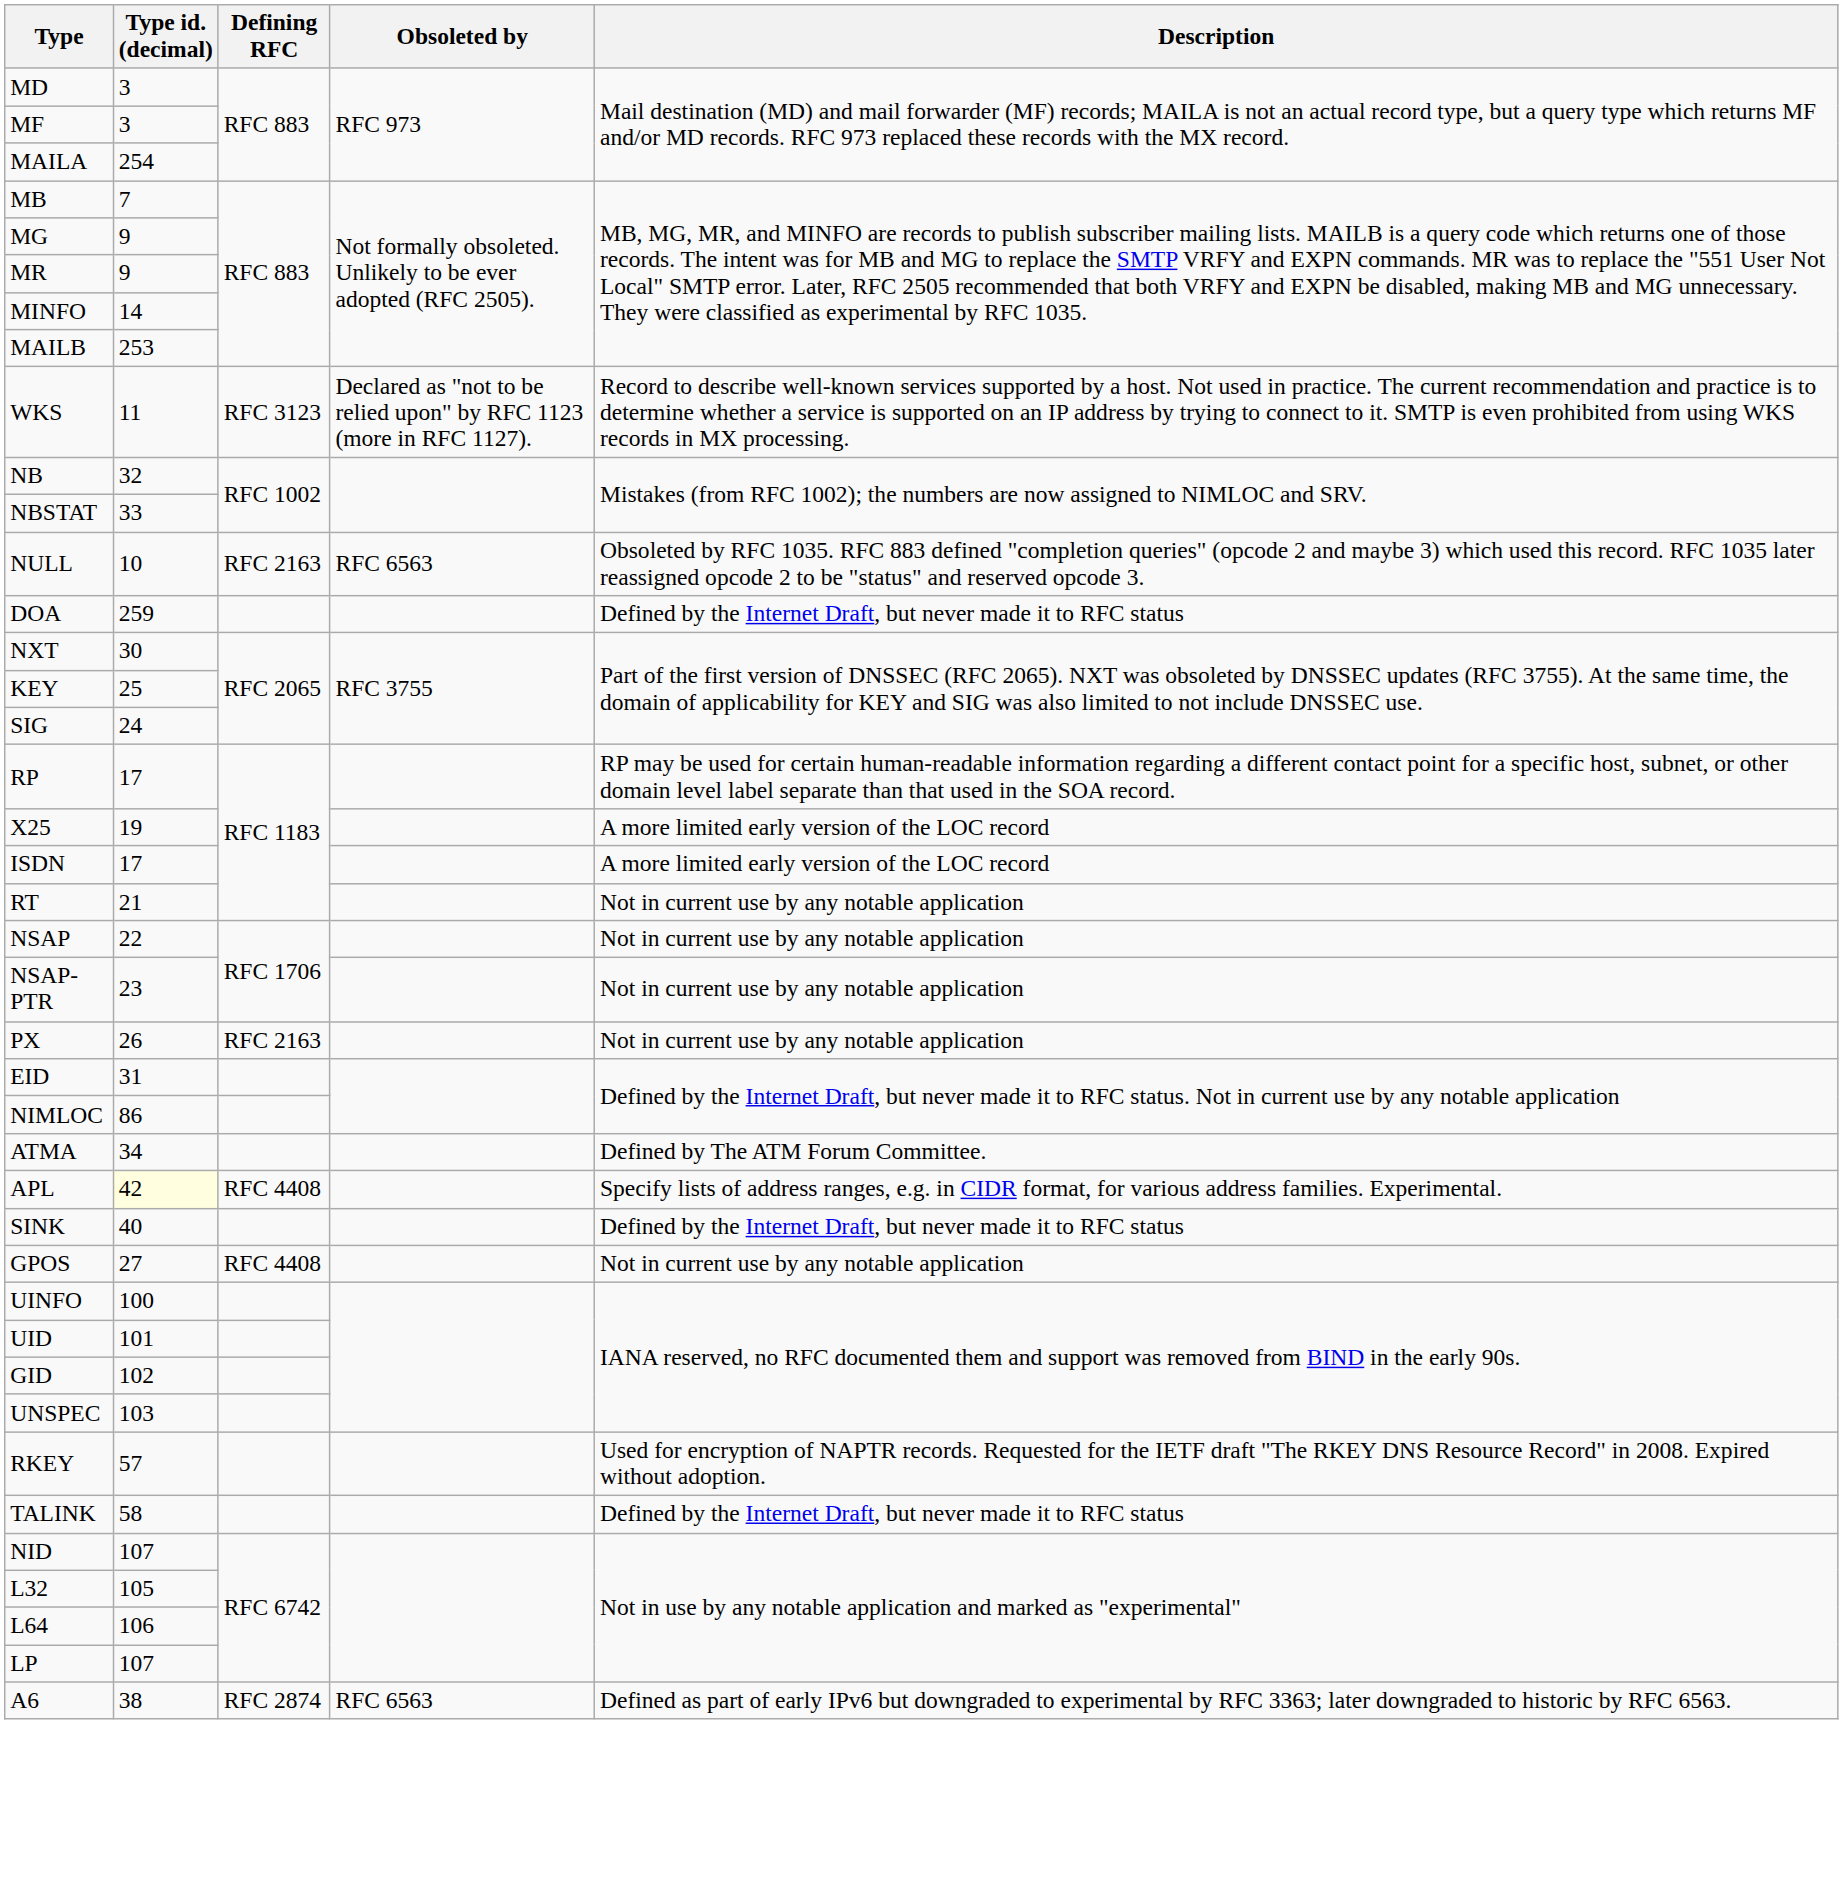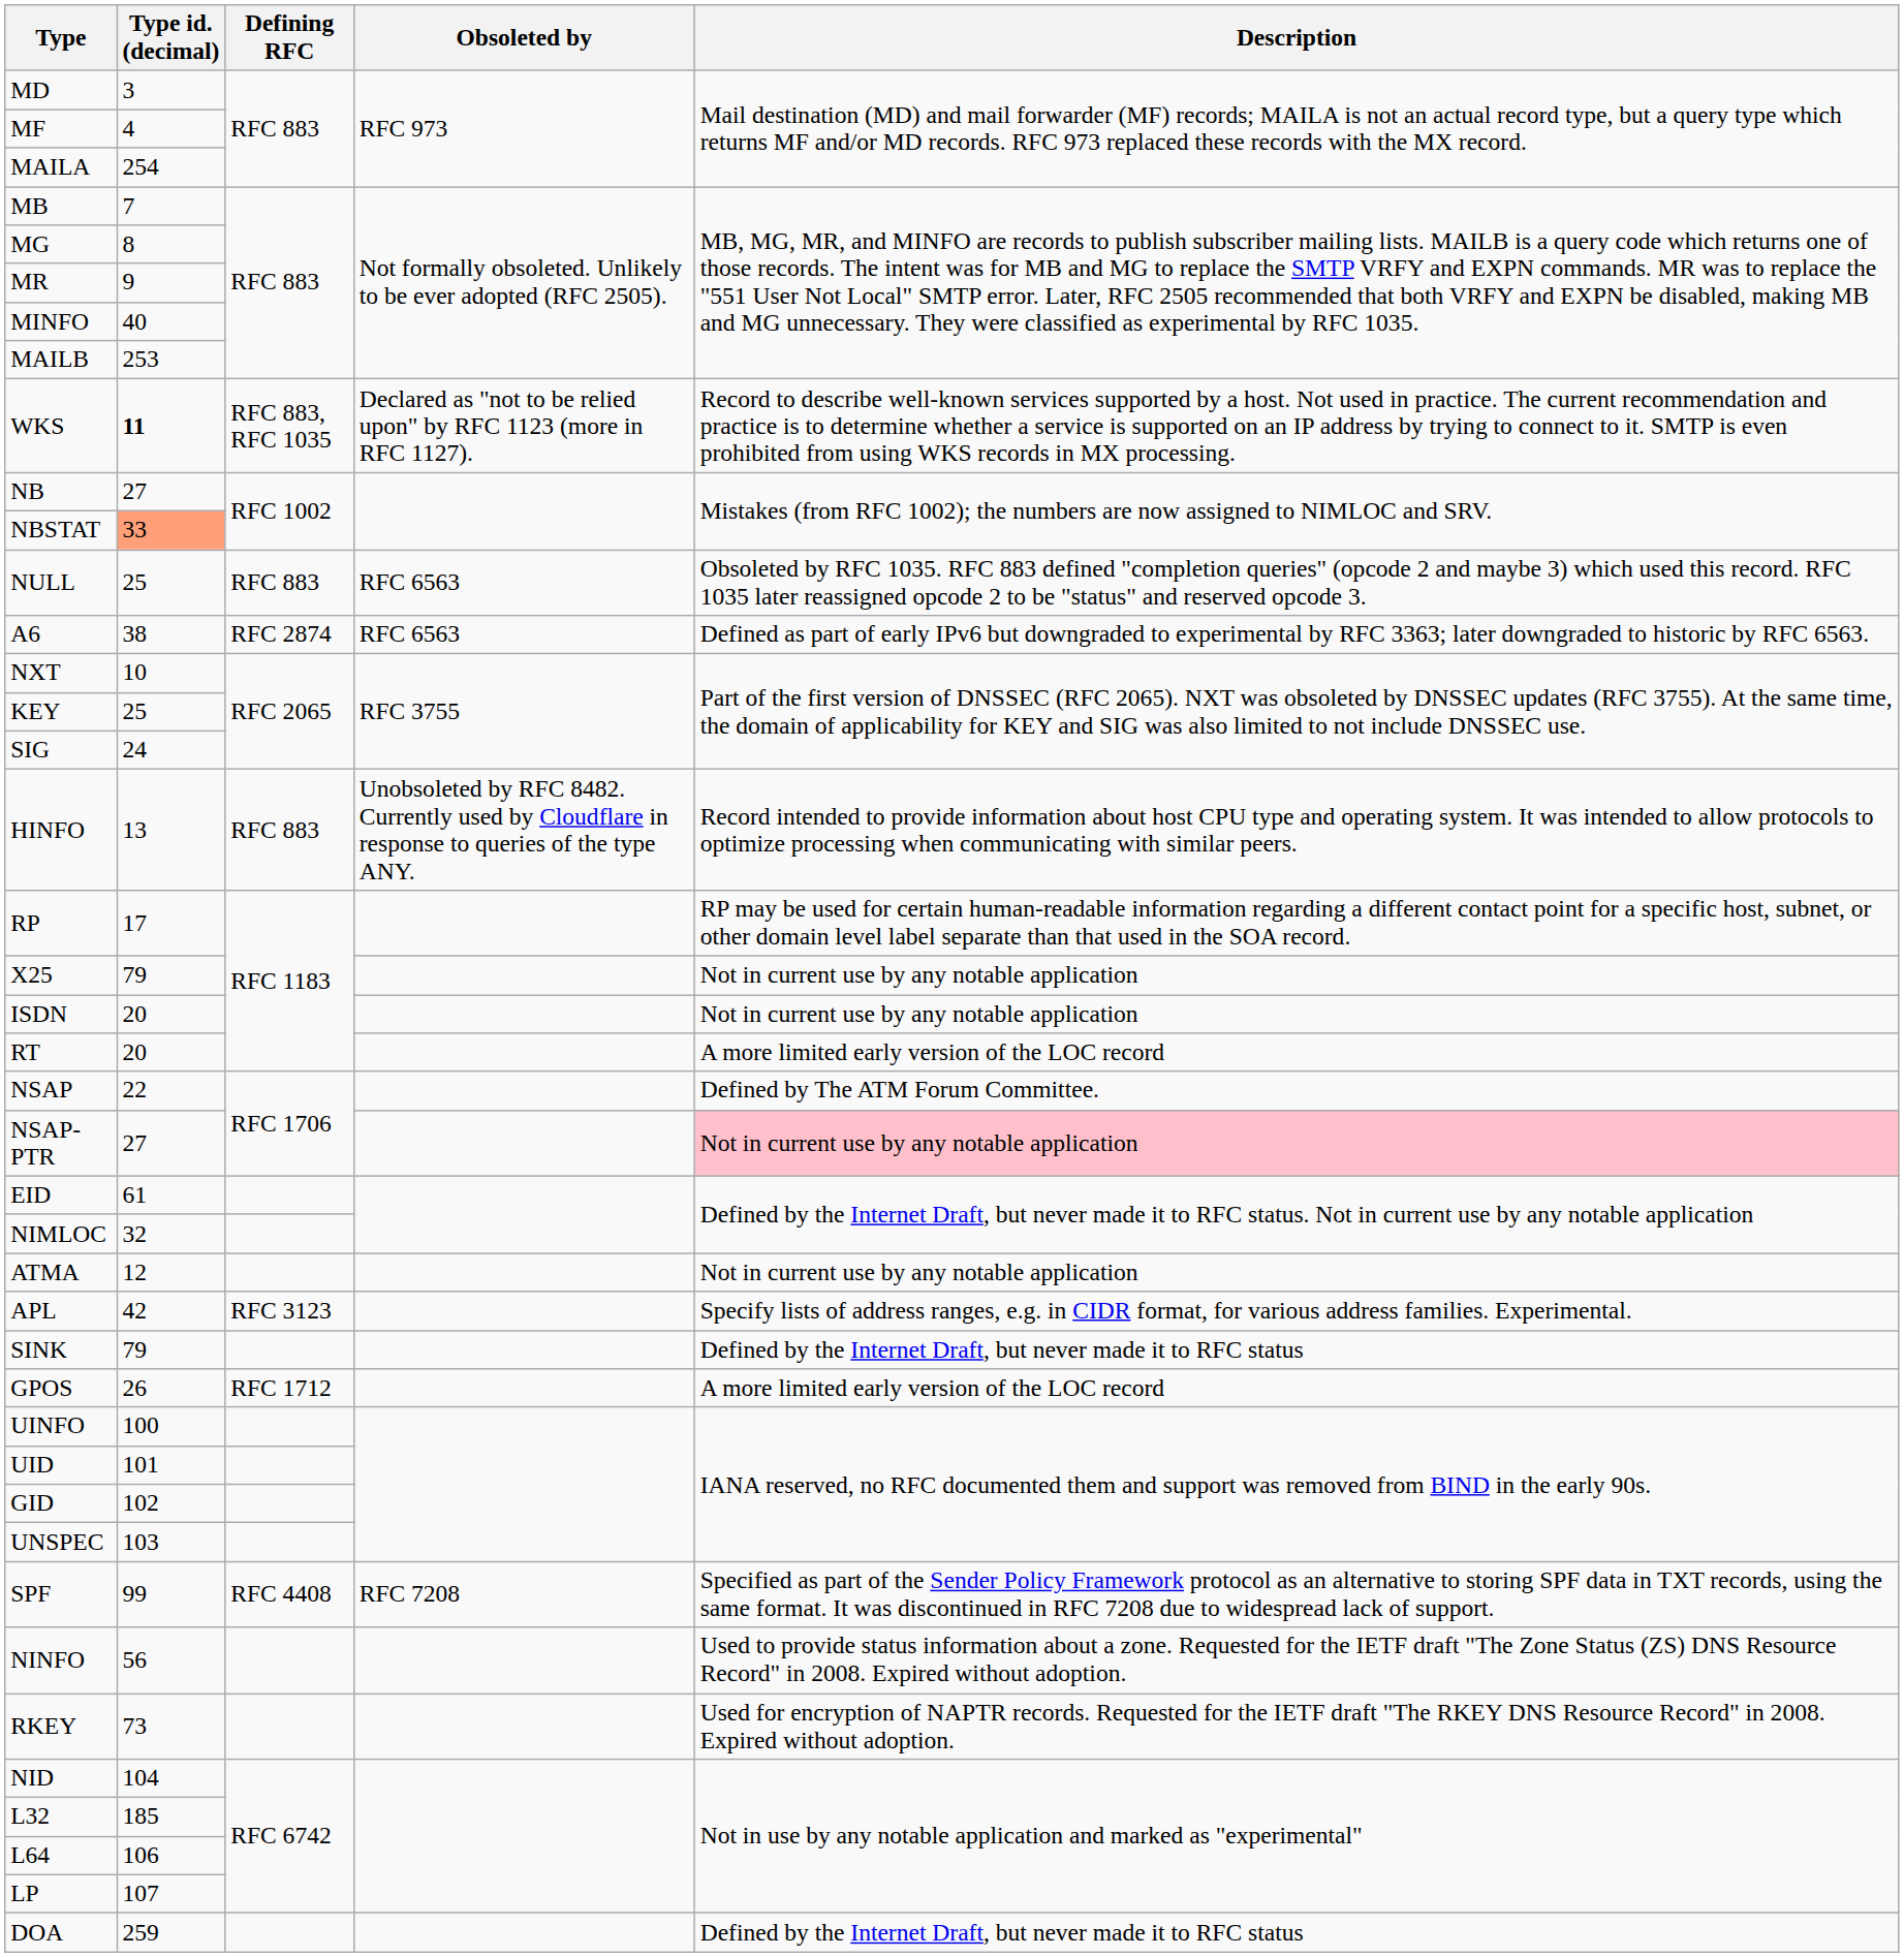MF | Type id. (decimal): 3 -> 4
MG | Type id. (decimal): 9 -> 8
MINFO | Type id. (decimal): 14 -> 40
WKS | Type id. (decimal): normal -> bold
WKS | Defining RFC: RFC 3123 -> RFC 883, RFC 1035
NB | Type id. (decimal): 32 -> 27
NBSTAT | Type id. (decimal): no background -> lightsalmon background
NULL | Type id. (decimal): 10 -> 25
NULL | Defining RFC: RFC 2163 -> RFC 883
rows swapped: A6 <-> DOA
NXT | Type id. (decimal): 30 -> 10
+ row: HINFO | 13 | RFC 883 | Unobsoleted by RFC 8482. Currently used by Cloudflare in response to queries of the type ANY. | Record intended to provide information about host CPU type and operating system. It was intended to allow protocols to optimize processing when communicating with similar peers.
X25 | Type id. (decimal): 19 -> 79
X25 | Description: A more limited early version of the LOC record -> Not in current use by any notable application
ISDN | Type id. (decimal): 17 -> 20
ISDN | Description: A more limited early version of the LOC record -> Not in current use by any notable application
RT | Type id. (decimal): 21 -> 20
RT | Description: Not in current use by any notable application -> A more limited early version of the LOC record
NSAP | Description: Not in current use by any notable application -> Defined by The ATM Forum Committee.
NSAP-PTR | Type id. (decimal): 23 -> 27
NSAP-PTR | Description: no background -> pink background
- row: PX | 26 | RFC 2163 | Not in current use by any notable application
EID | Type id. (decimal): 31 -> 61
NIMLOC | Type id. (decimal): 86 -> 32
ATMA | Type id. (decimal): 34 -> 12
ATMA | Description: Defined by The ATM Forum Committee. -> Not in current use by any notable application
APL | Type id. (decimal): lightyellow background -> no background
APL | Defining RFC: RFC 4408 -> RFC 3123
SINK | Type id. (decimal): 40 -> 79
GPOS | Type id. (decimal): 27 -> 26
GPOS | Defining RFC: RFC 4408 -> RFC 1712
GPOS | Description: Not in current use by any notable application -> A more limited early version of the LOC record
+ row: SPF | 99 | RFC 4408 | RFC 7208 | Specified as part of the Sender Policy Framework protocol as an alternative to storing SPF data in TXT records, using the same format. It was discontinued in RFC 7208 due to widespread lack of support.
+ row: NINFO | 56 | Used to provide status information about a zone. Requested for the IETF draft "The Zone Status (ZS) DNS Resource Record" in 2008. Expired without adoption.
RKEY | Type id. (decimal): 57 -> 73
- row: TALINK | 58 | Defined by the Internet Draft, but never made it to RFC status
NID | Type id. (decimal): 107 -> 104
L32 | Type id. (decimal): 105 -> 185
